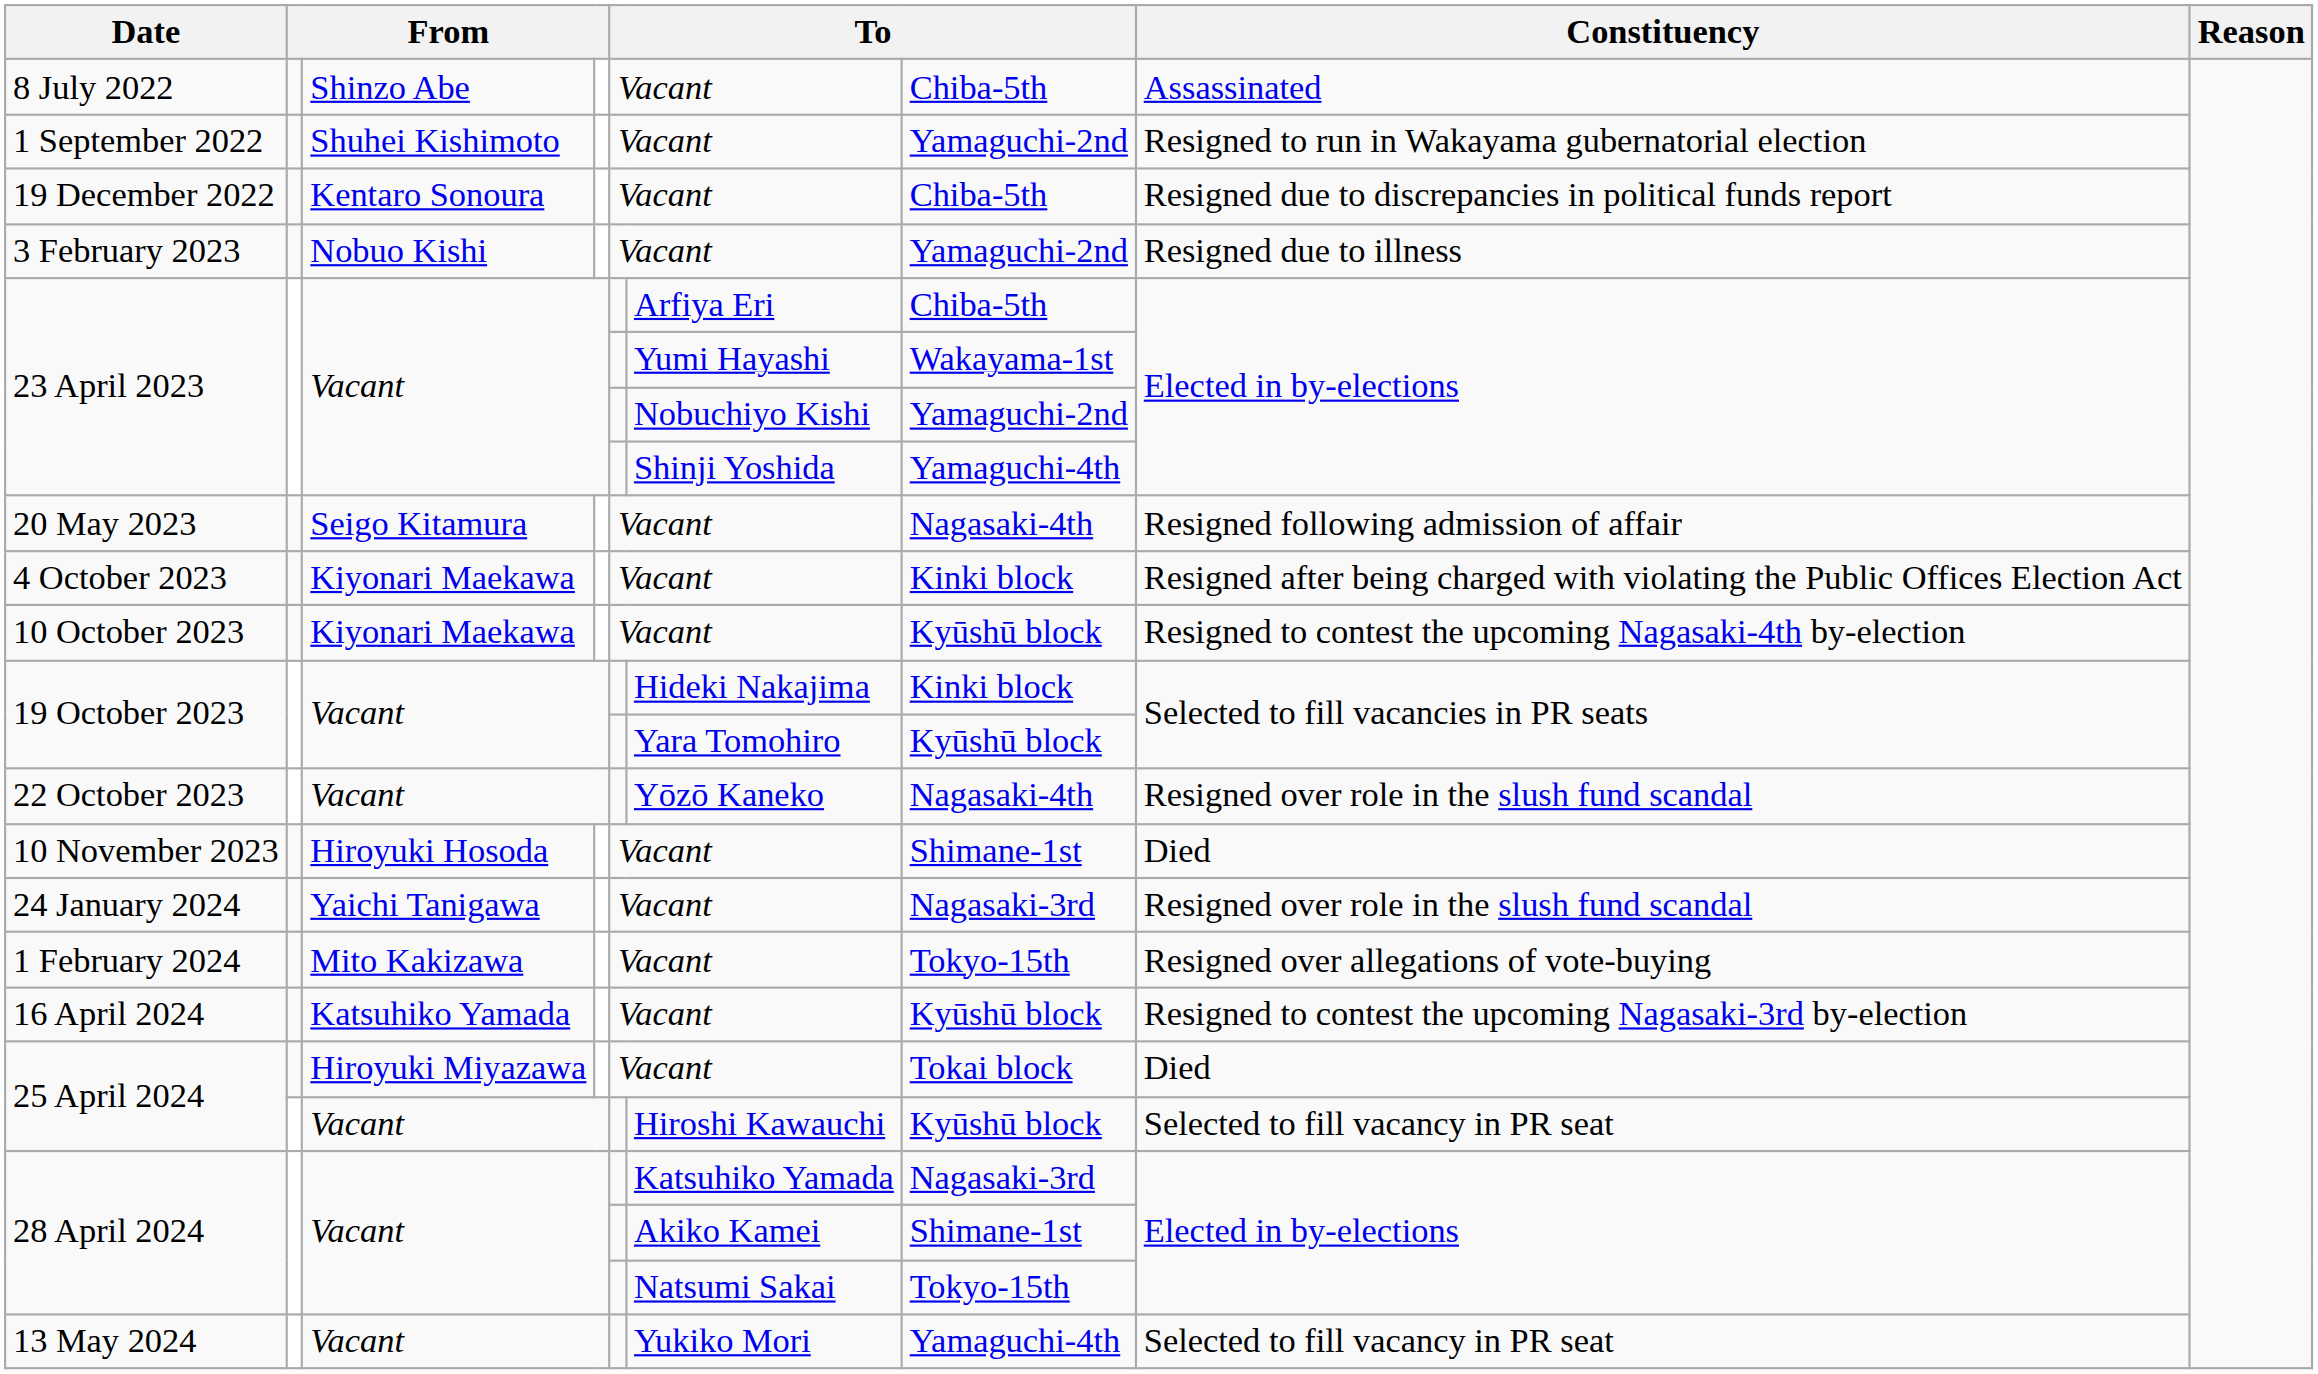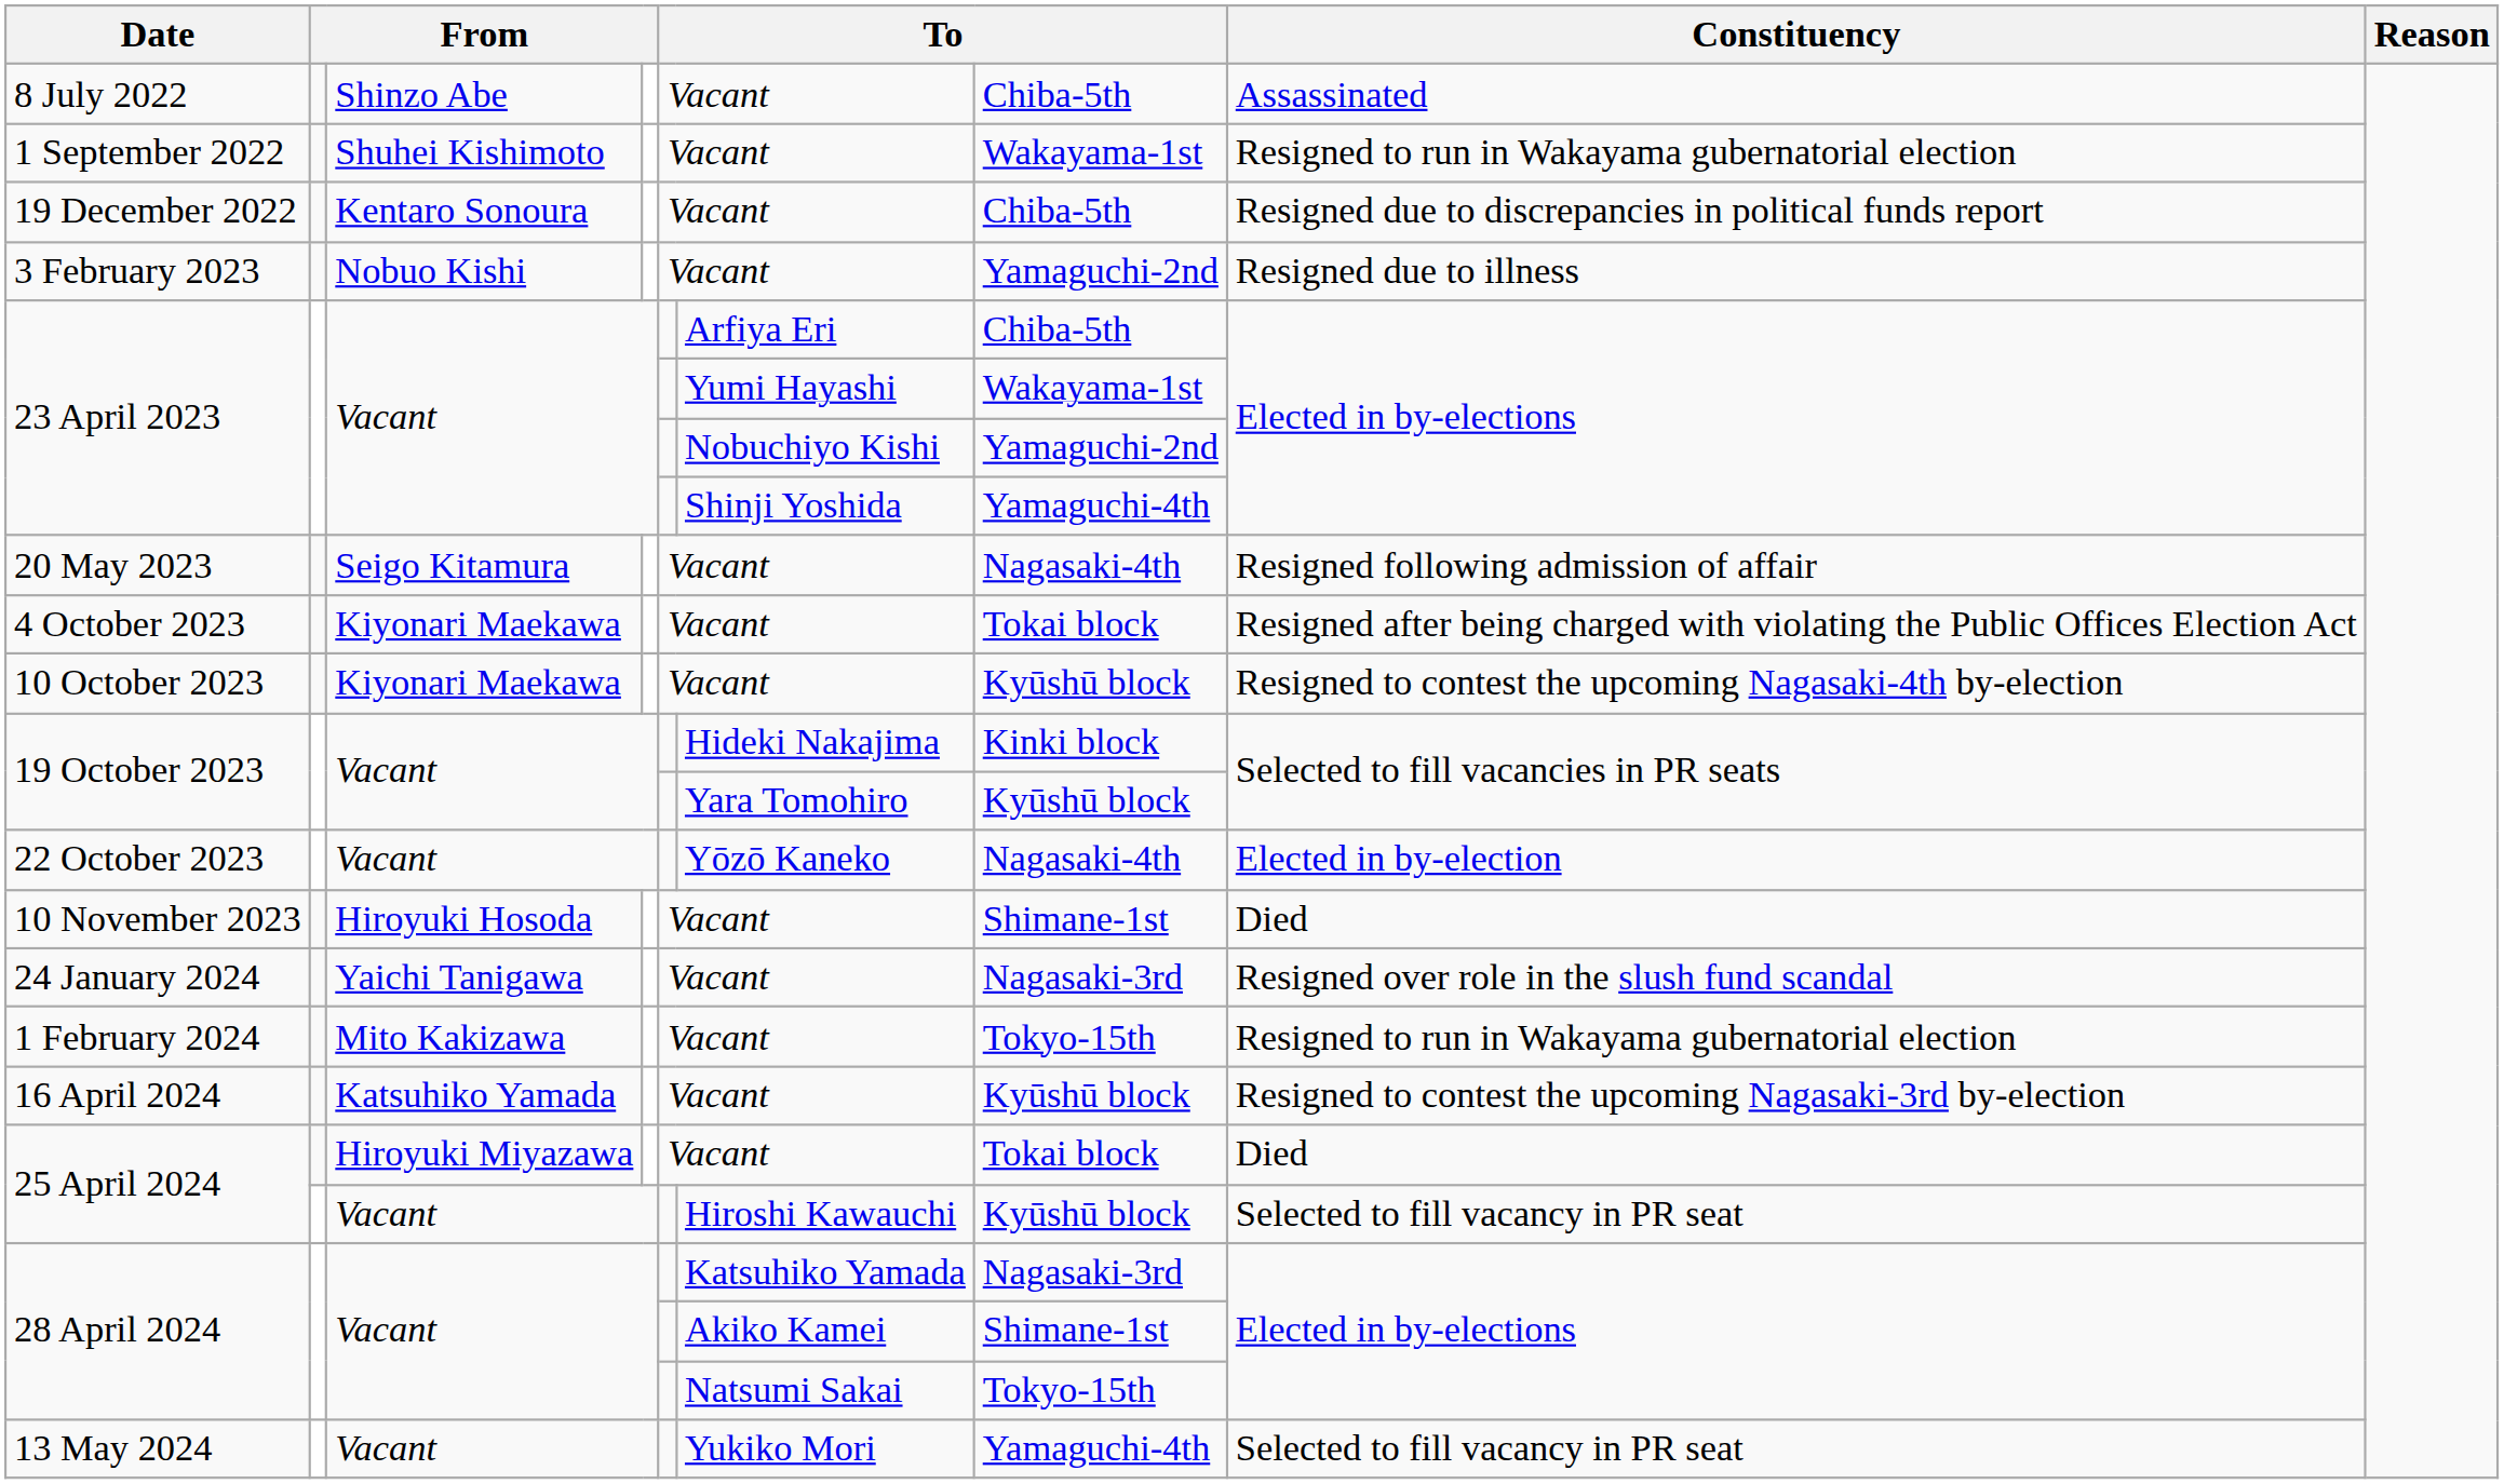1 September 2022 | column 7: Yamaguchi-2nd -> Wakayama-1st
4 October 2023 | column 7: Kinki block -> Tokai block
22 October 2023 | Constituency: Resigned over role in the slush fund scandal -> Elected in by-election
1 February 2024 | Constituency: Resigned over allegations of vote-buying -> Resigned to run in Wakayama gubernatorial election
